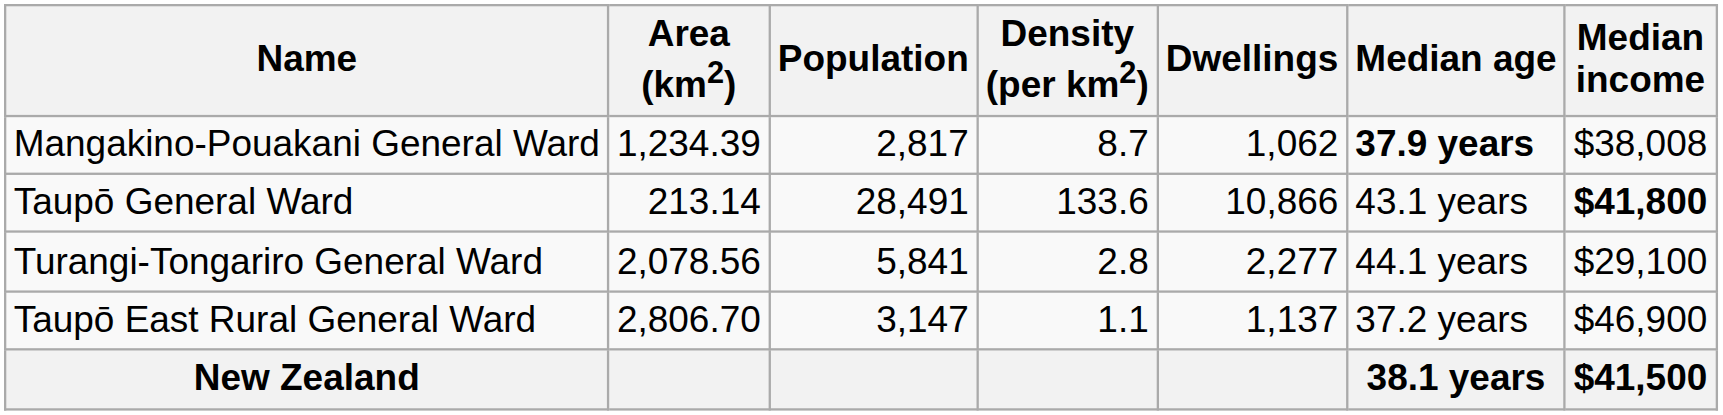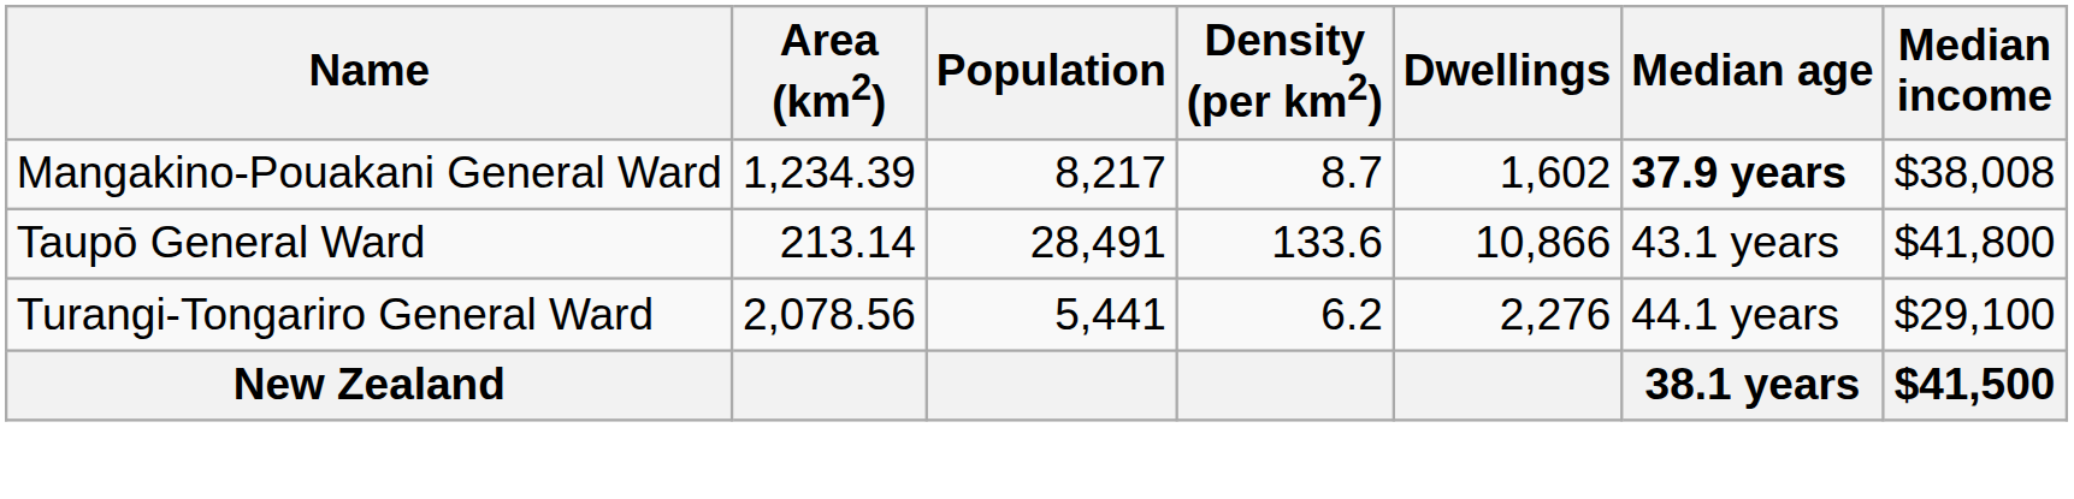Mangakino-Pouakani General Ward | Population: 2,817 -> 8,217
Mangakino-Pouakani General Ward | Dwellings: 1,062 -> 1,602
Taupō General Ward | Median income: bold -> normal
Turangi-Tongariro General Ward | Population: 5,841 -> 5,441
Turangi-Tongariro General Ward | Density (per km2): 2.8 -> 6.2
Turangi-Tongariro General Ward | Dwellings: 2,277 -> 2,276
- row: Taupō East Rural General Ward | 2,806.70 | 3,147 | 1.1 | 1,137 | 37.2 years | $46,900
